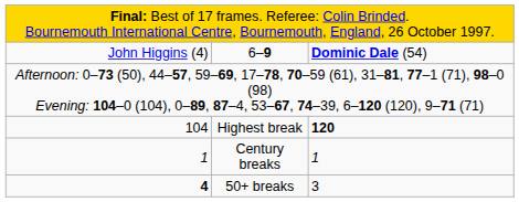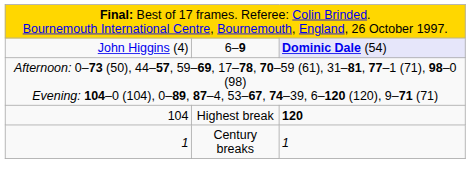6–9 | column 3: no background -> lavender background
- row: 4 | 50+ breaks | 3
